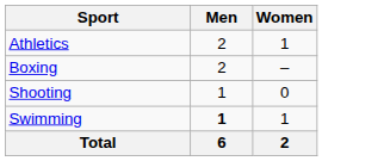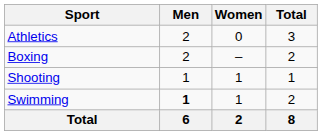+ column: Total | 3 | 2 | 1 | 2 | 8
Athletics | Women: 1 -> 0
Shooting | Women: 0 -> 1
